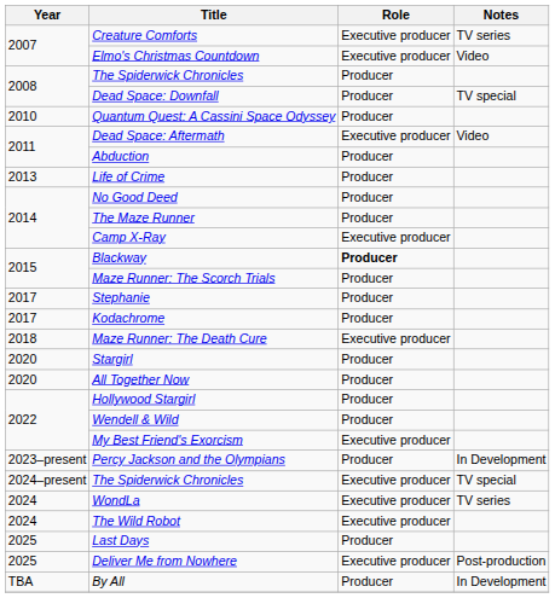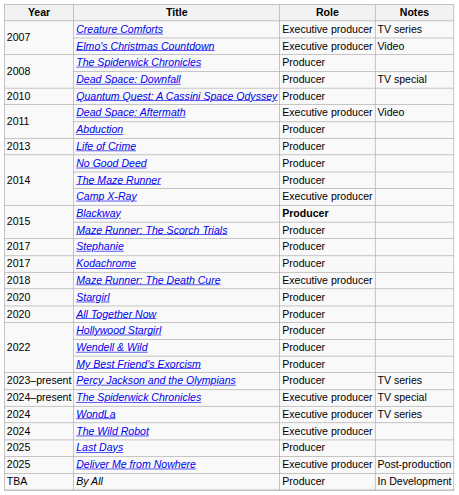My Best Friend's Exorcism | Role: Executive producer -> Producer
Percy Jackson and the Olympians | Notes: In Development -> TV series
